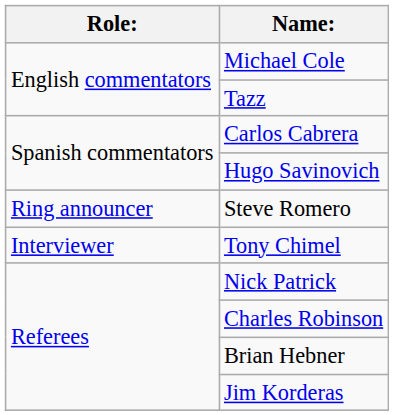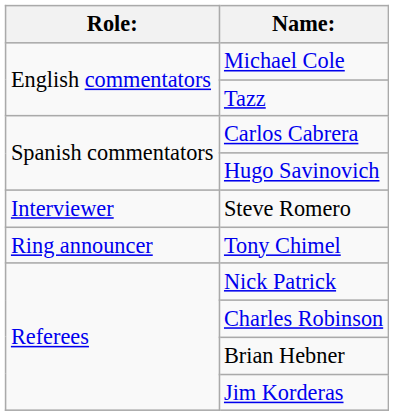Steve Romero | Role:: Ring announcer -> Interviewer
Tony Chimel | Role:: Interviewer -> Ring announcer
